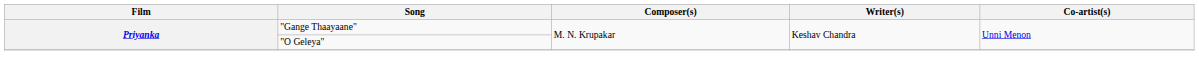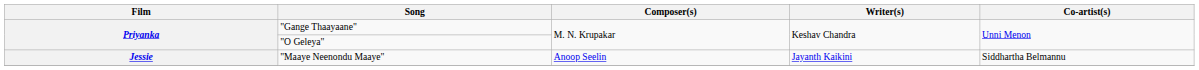+ row: Jessie | "Maaye Neenondu Maaye" | Anoop Seelin | Jayanth Kaikini | Siddhartha Belmannu
